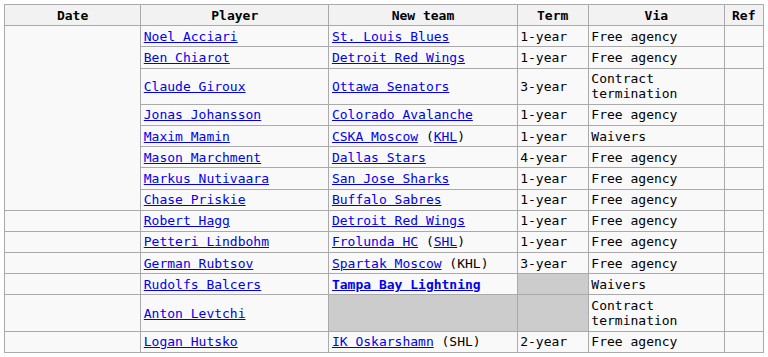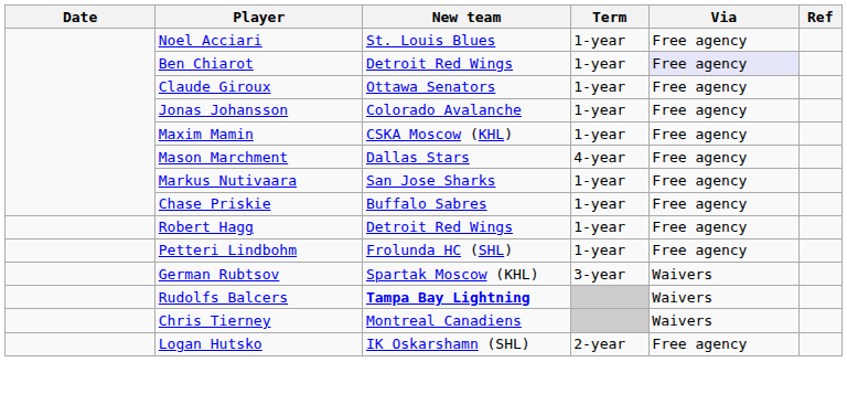Ben Chiarot | Via: no background -> lavender background
Claude Giroux | Term: 3-year -> 1-year
Claude Giroux | Via: Contract termination -> Free agency
Maxim Mamin | Via: Waivers -> Free agency
German Rubtsov | Via: Free agency -> Waivers
- row: Anton Levtchi | Contract termination
+ row: Chris Tierney | Montreal Canadiens | Waivers
